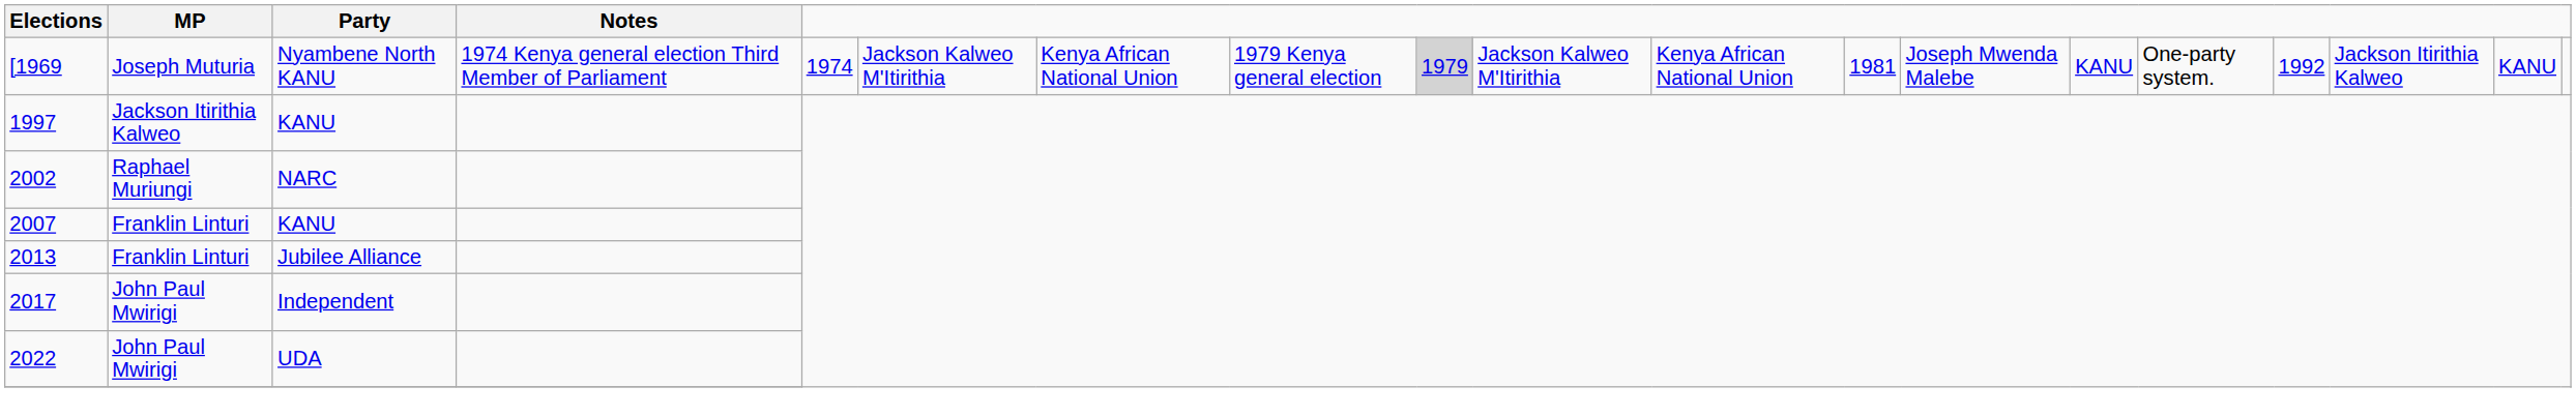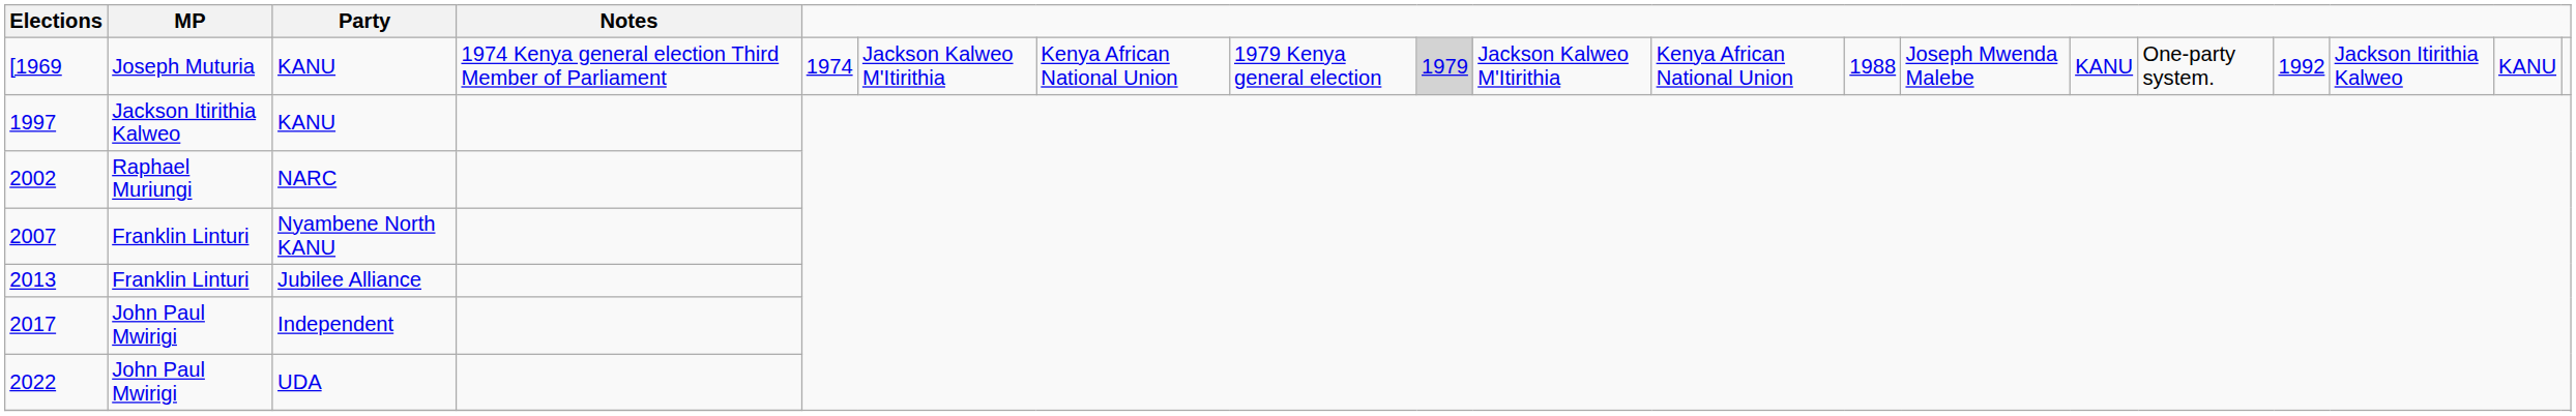[1969 | Party: Nyambene North KANU -> KANU
[1969 | column 12: 1981 -> 1988
2007 | Party: KANU -> Nyambene North KANU
